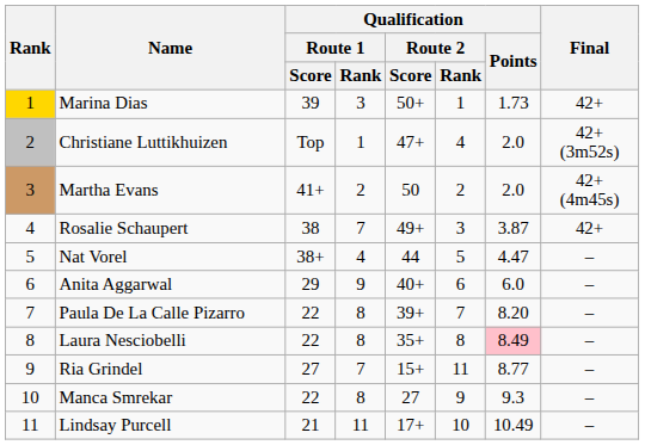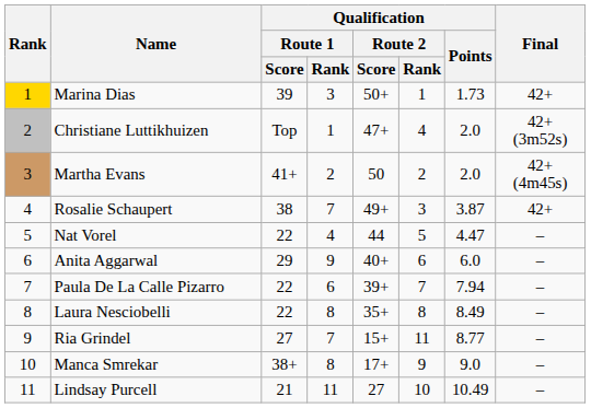Nat Vorel | Qualification / Route 1 / Score: 38+ -> 22
Paula De La Calle Pizarro | Qualification / Route 1 / Rank: 8 -> 6
Paula De La Calle Pizarro | Qualification / Points: 8.20 -> 7.94
Laura Nesciobelli | Qualification / Points: pink background -> no background
Manca Smrekar | Qualification / Route 1 / Score: 22 -> 38+
Manca Smrekar | Qualification / Route 2 / Score: 27 -> 17+
Manca Smrekar | Qualification / Points: 9.3 -> 9.0
Lindsay Purcell | Qualification / Route 2 / Score: 17+ -> 27
